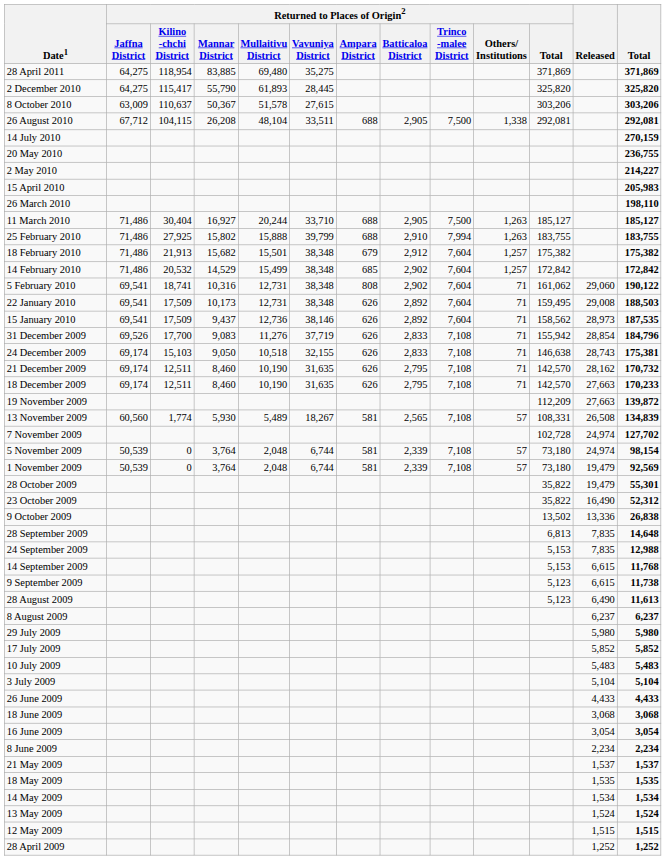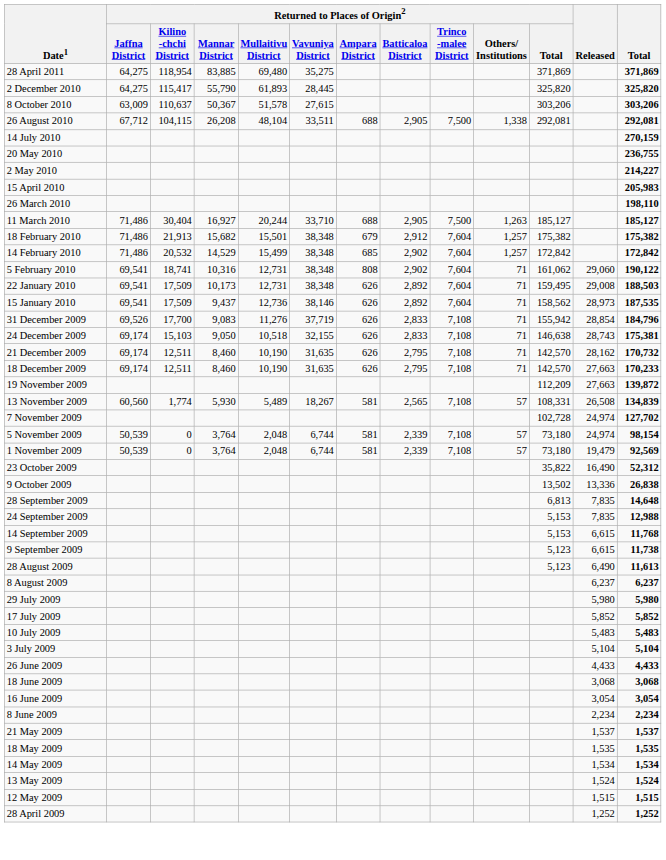- row: 25 February 2010 | 71,486 | 27,925 | 15,802 | 15,888 | 39,799 | 688 | 2,910 | 7,994 | 1,263 | 183,755 | 183,755
- row: 28 October 2009 | 35,822 | 19,479 | 55,301
